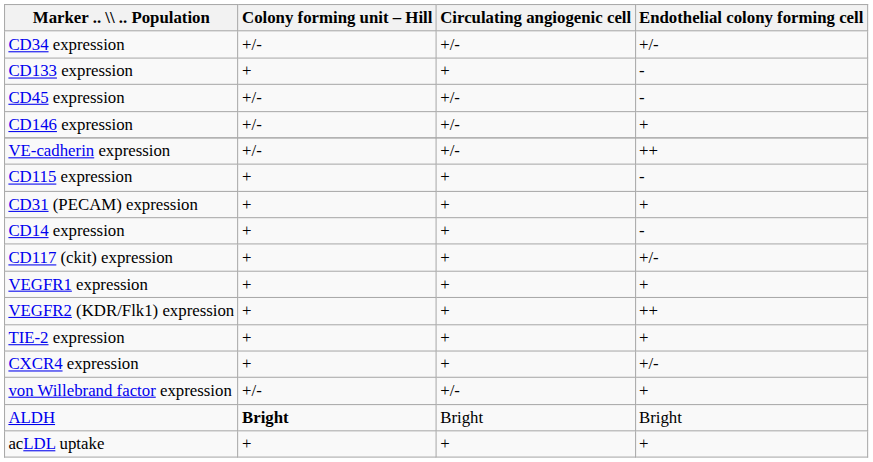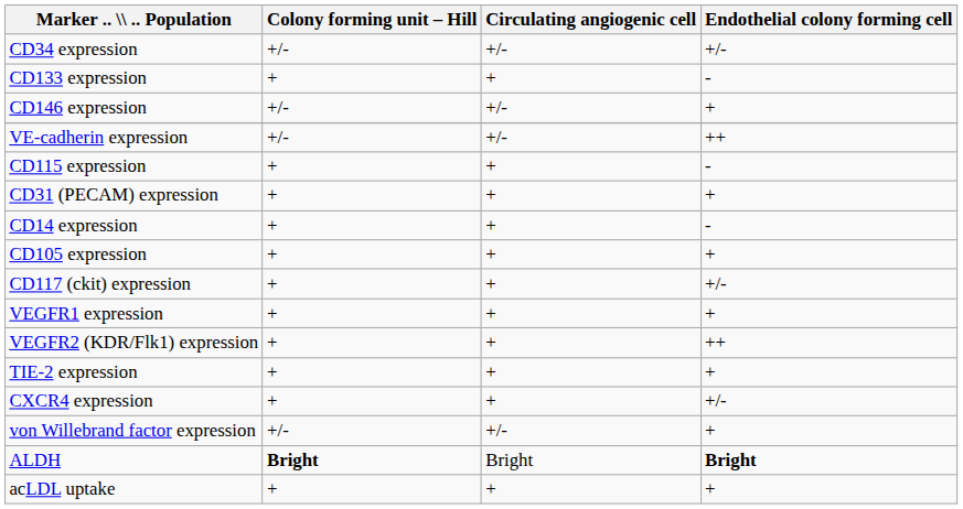- row: CD45 expression | +/- | +/- | -
+ row: CD105 expression | + | + | +
ALDH | Endothelial colony forming cell: normal -> bold
